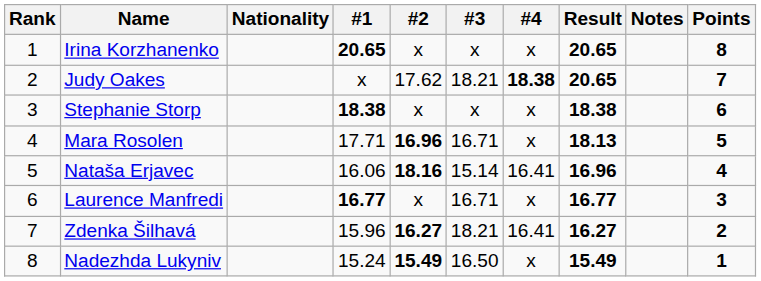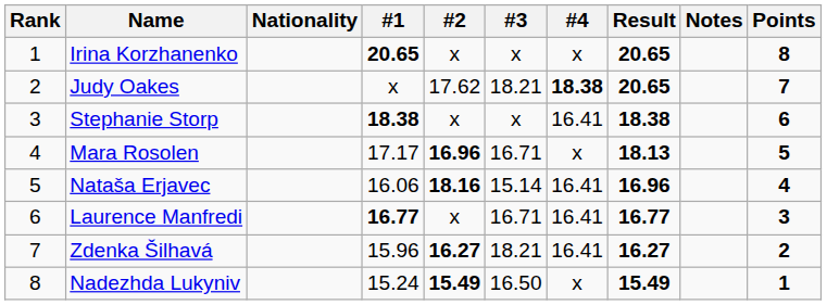Stephanie Storp | #4: x -> 16.41
Mara Rosolen | #1: 17.71 -> 17.17
Laurence Manfredi | #4: x -> 16.41
